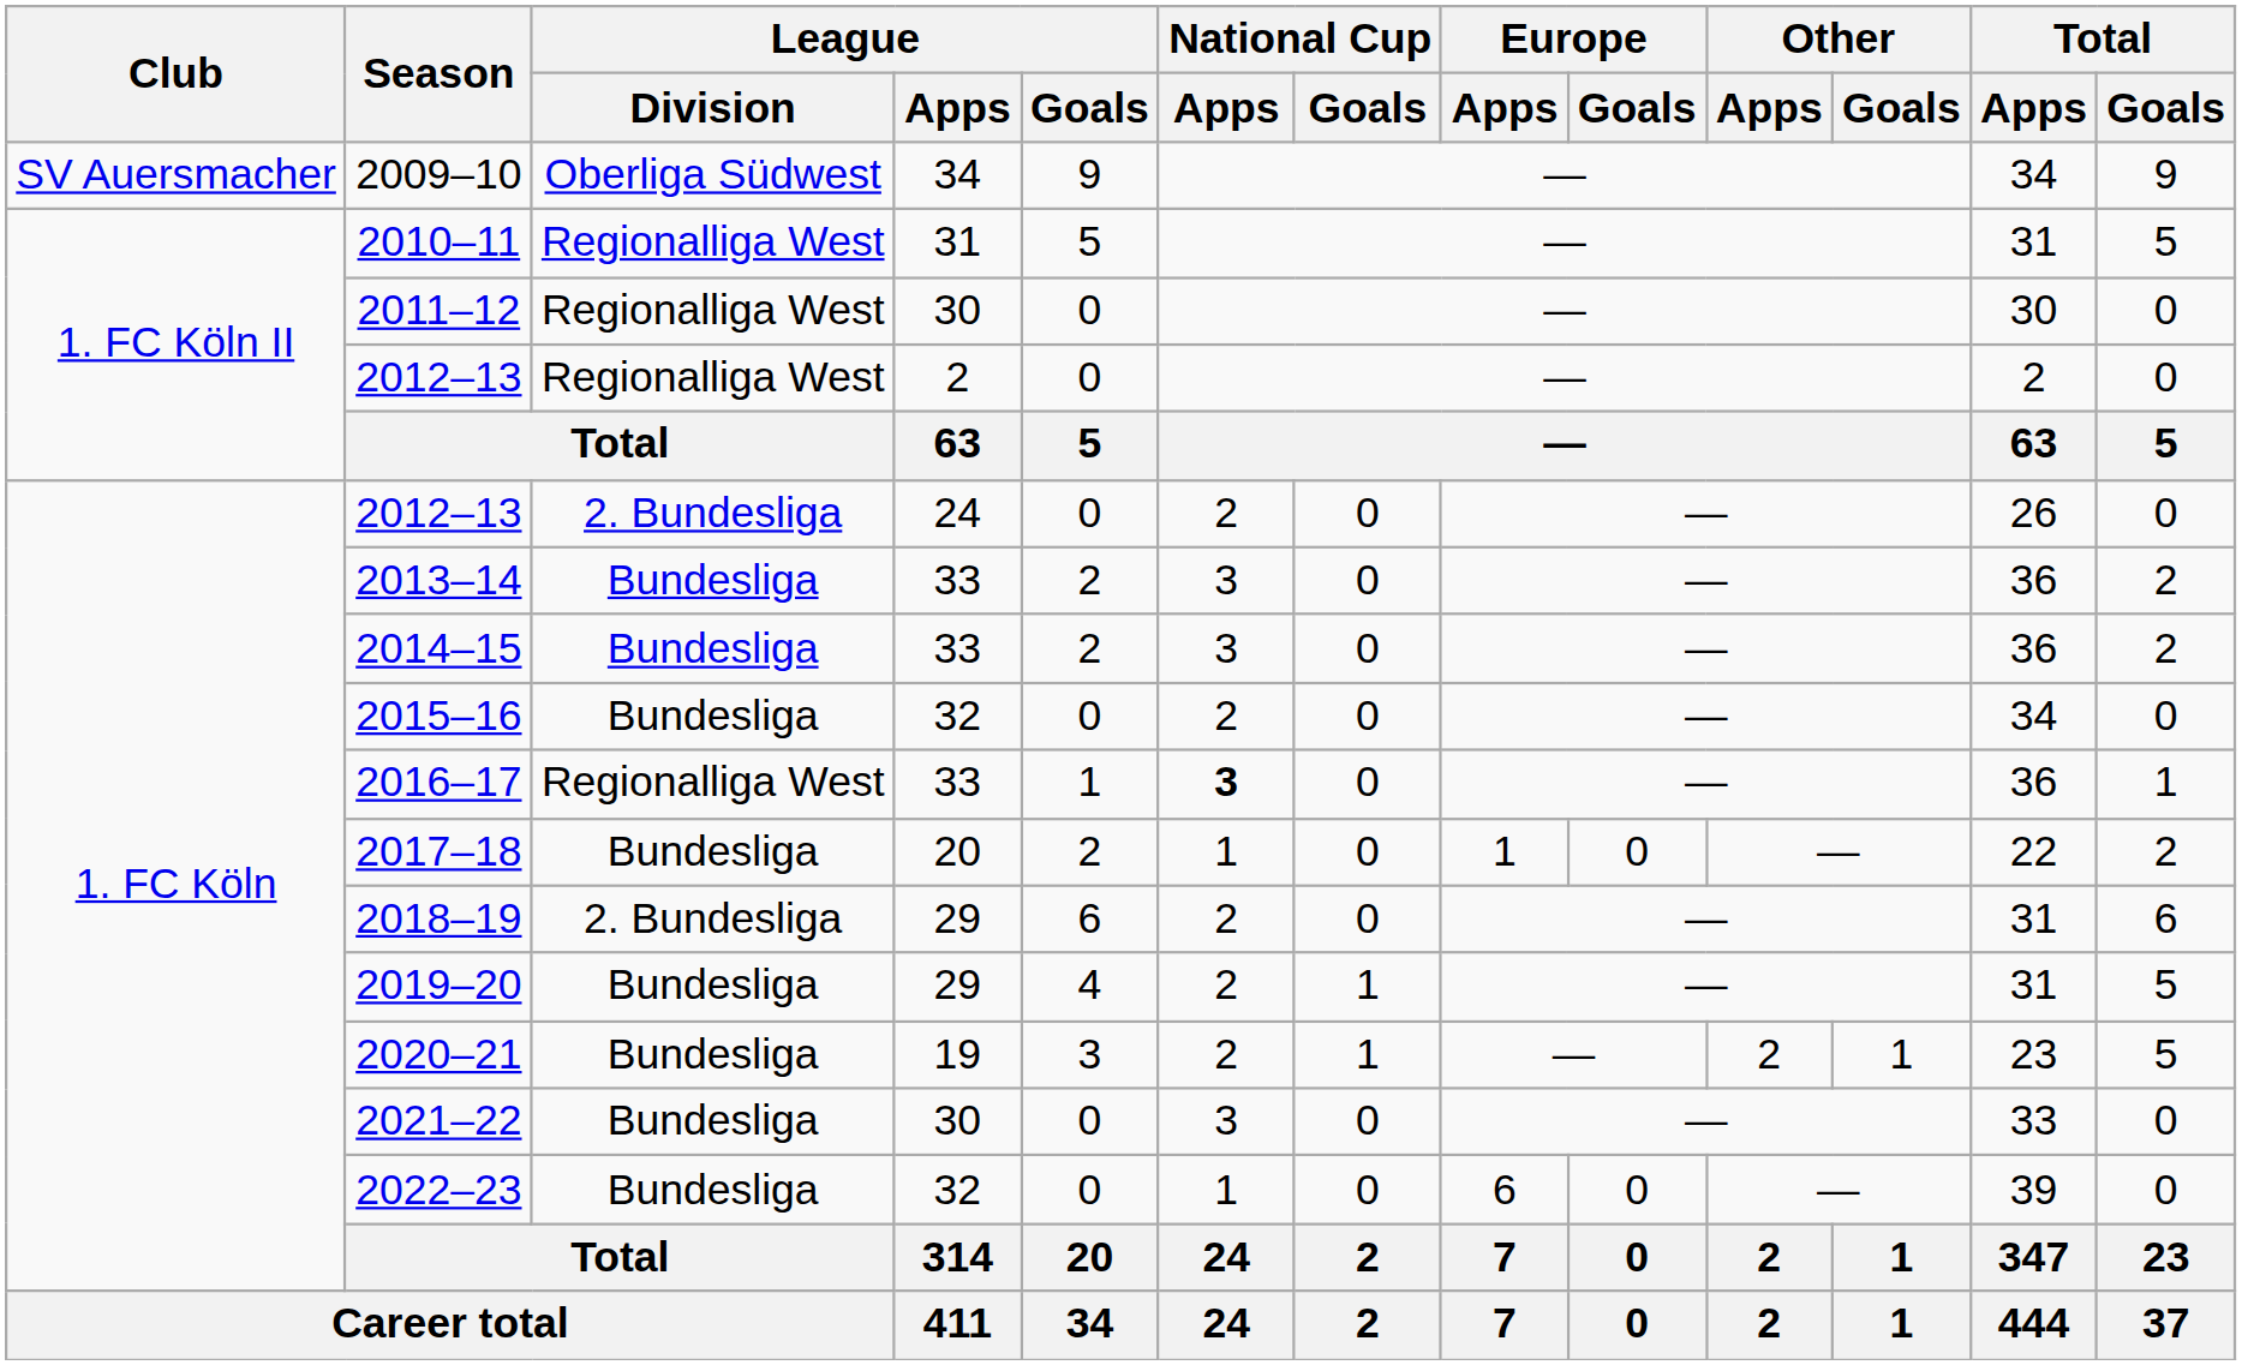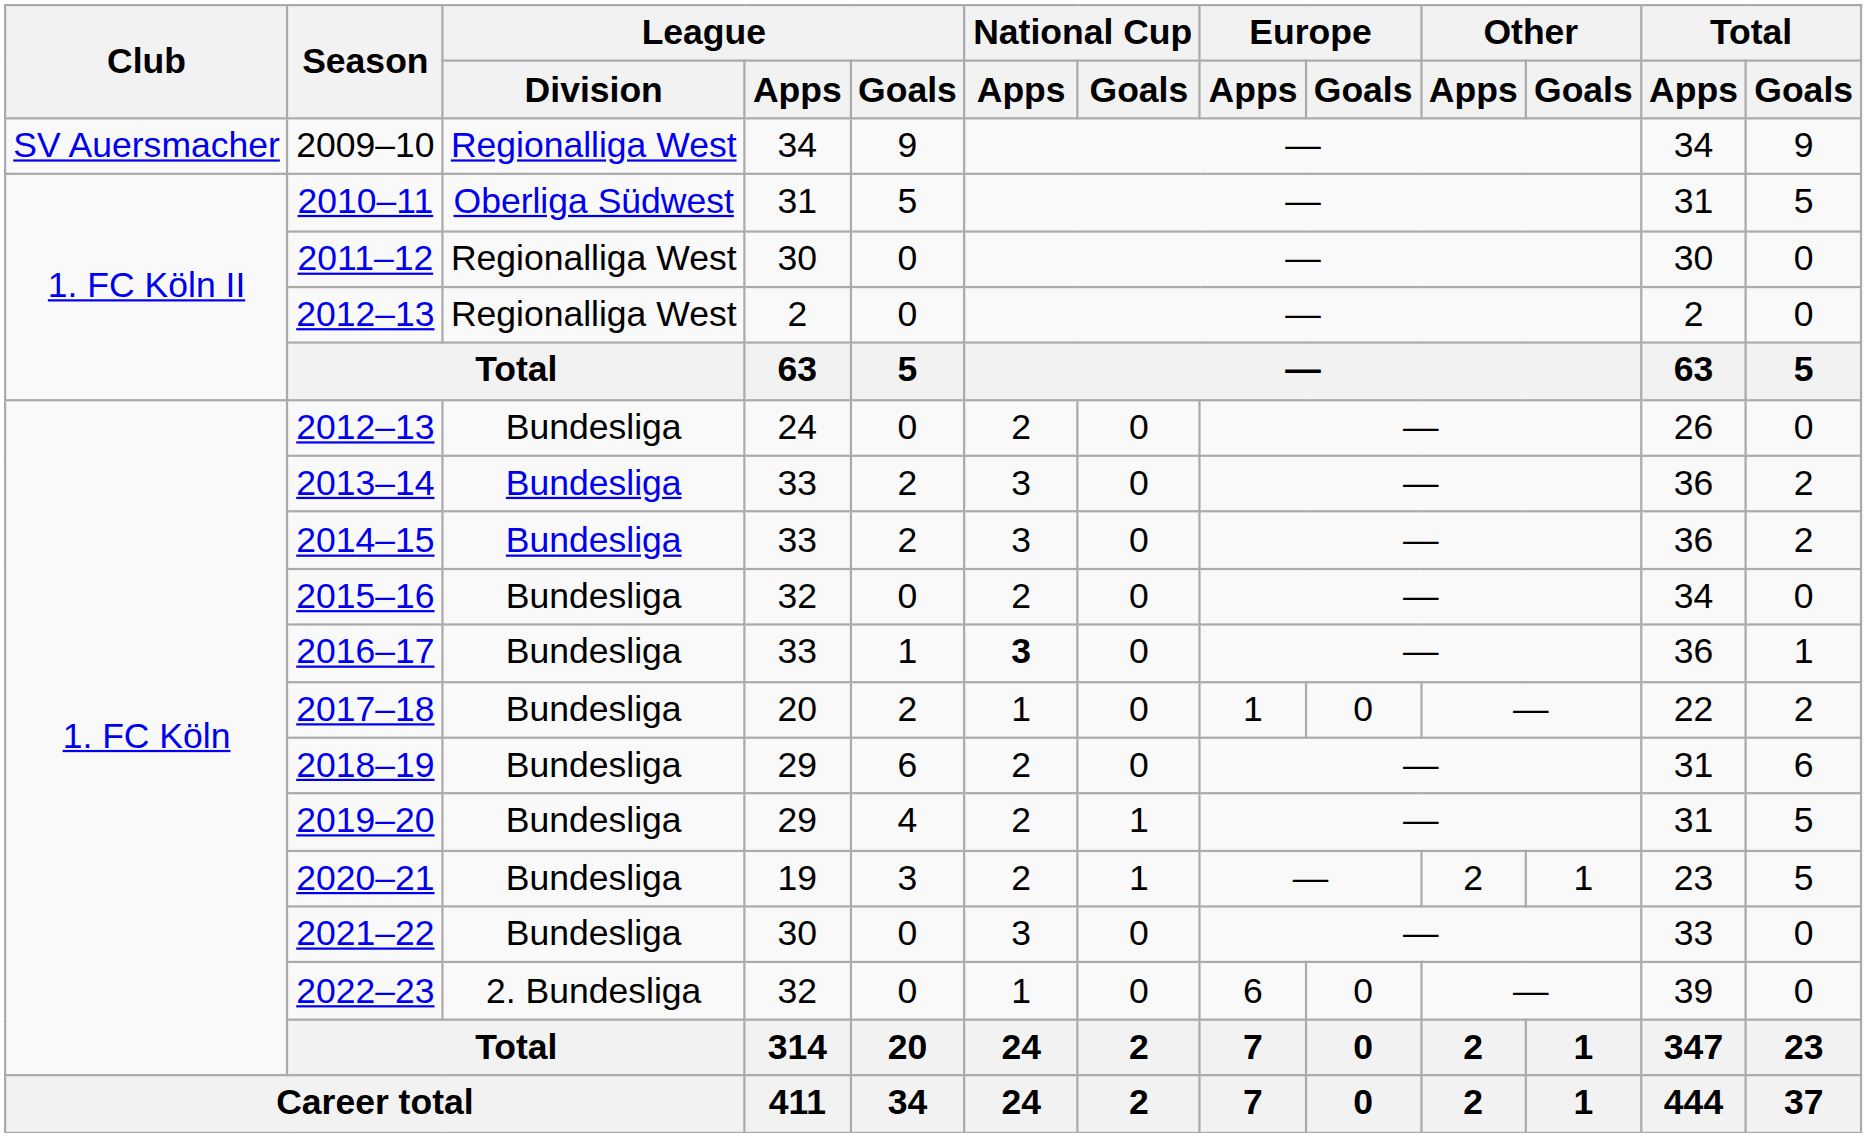2009–10 | League / Division: Oberliga Südwest -> Regionalliga West
2010–11 | League / Division: Regionalliga West -> Oberliga Südwest
2012–13 / 24 | League / Division: 2. Bundesliga -> Bundesliga
2016–17 | League / Division: Regionalliga West -> Bundesliga
2018–19 | League / Division: 2. Bundesliga -> Bundesliga
2022–23 | League / Division: Bundesliga -> 2. Bundesliga
